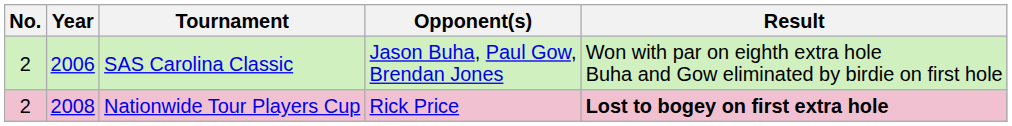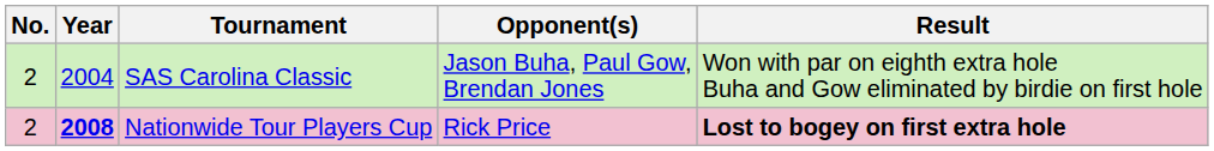SAS Carolina Classic | Year: 2006 -> 2004
Nationwide Tour Players Cup | Year: normal -> bold
